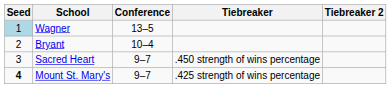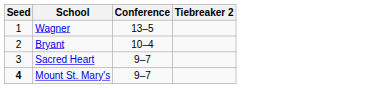- column: Tiebreaker | .450 strength of wins percentage | .425 strength of wins percentage
Wagner | Seed: lightblue background -> no background
